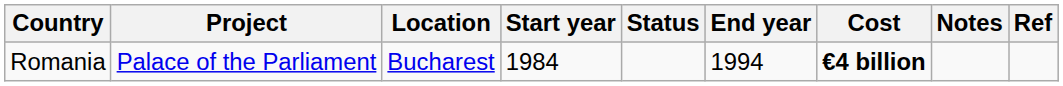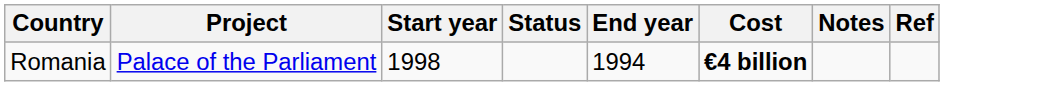- column: Location | Bucharest
Romania | Start year: 1984 -> 1998
